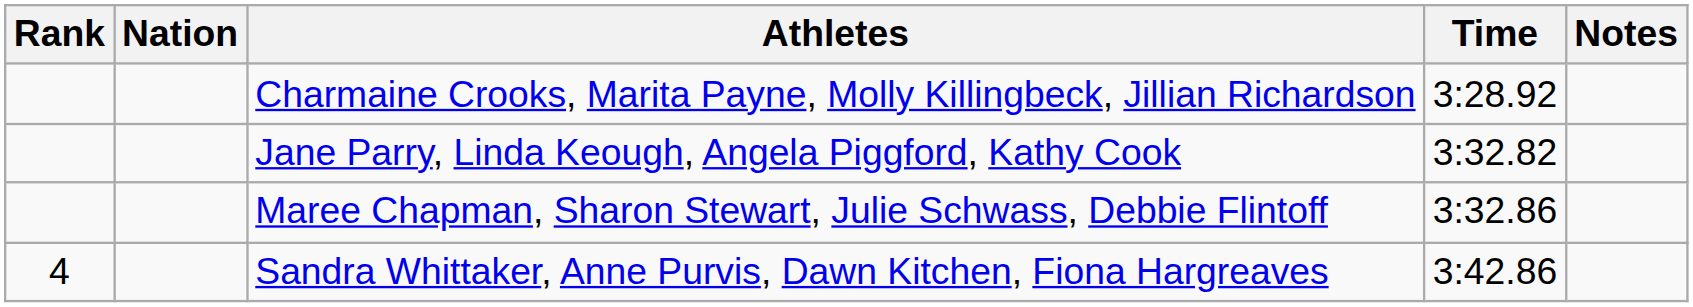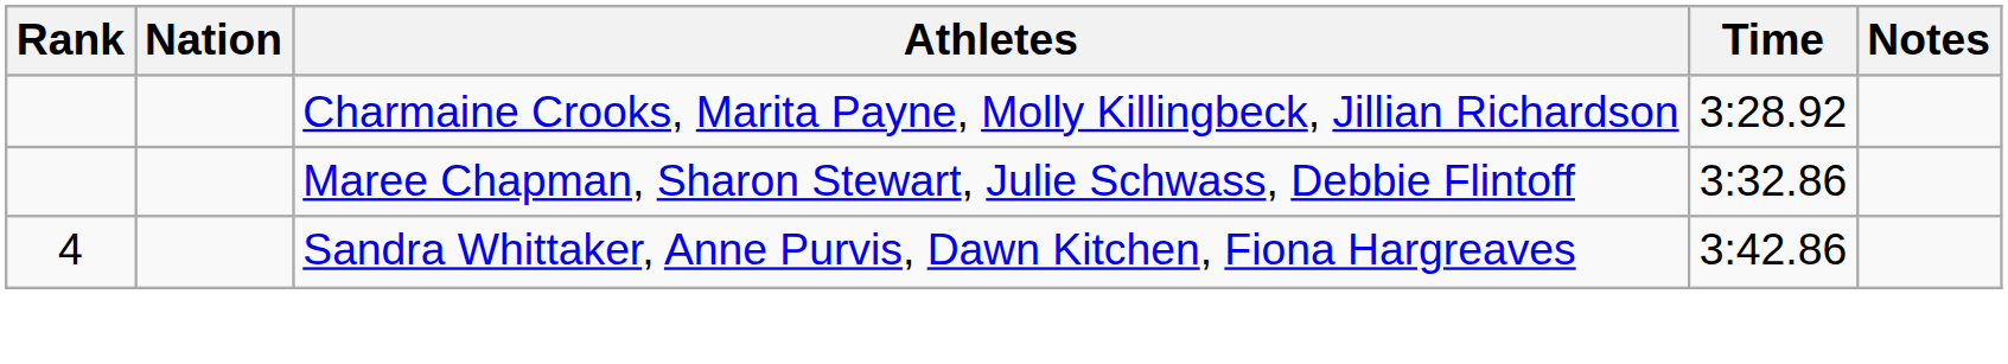- row: Jane Parry, Linda Keough, Angela Piggford, Kathy Cook | 3:32.82
